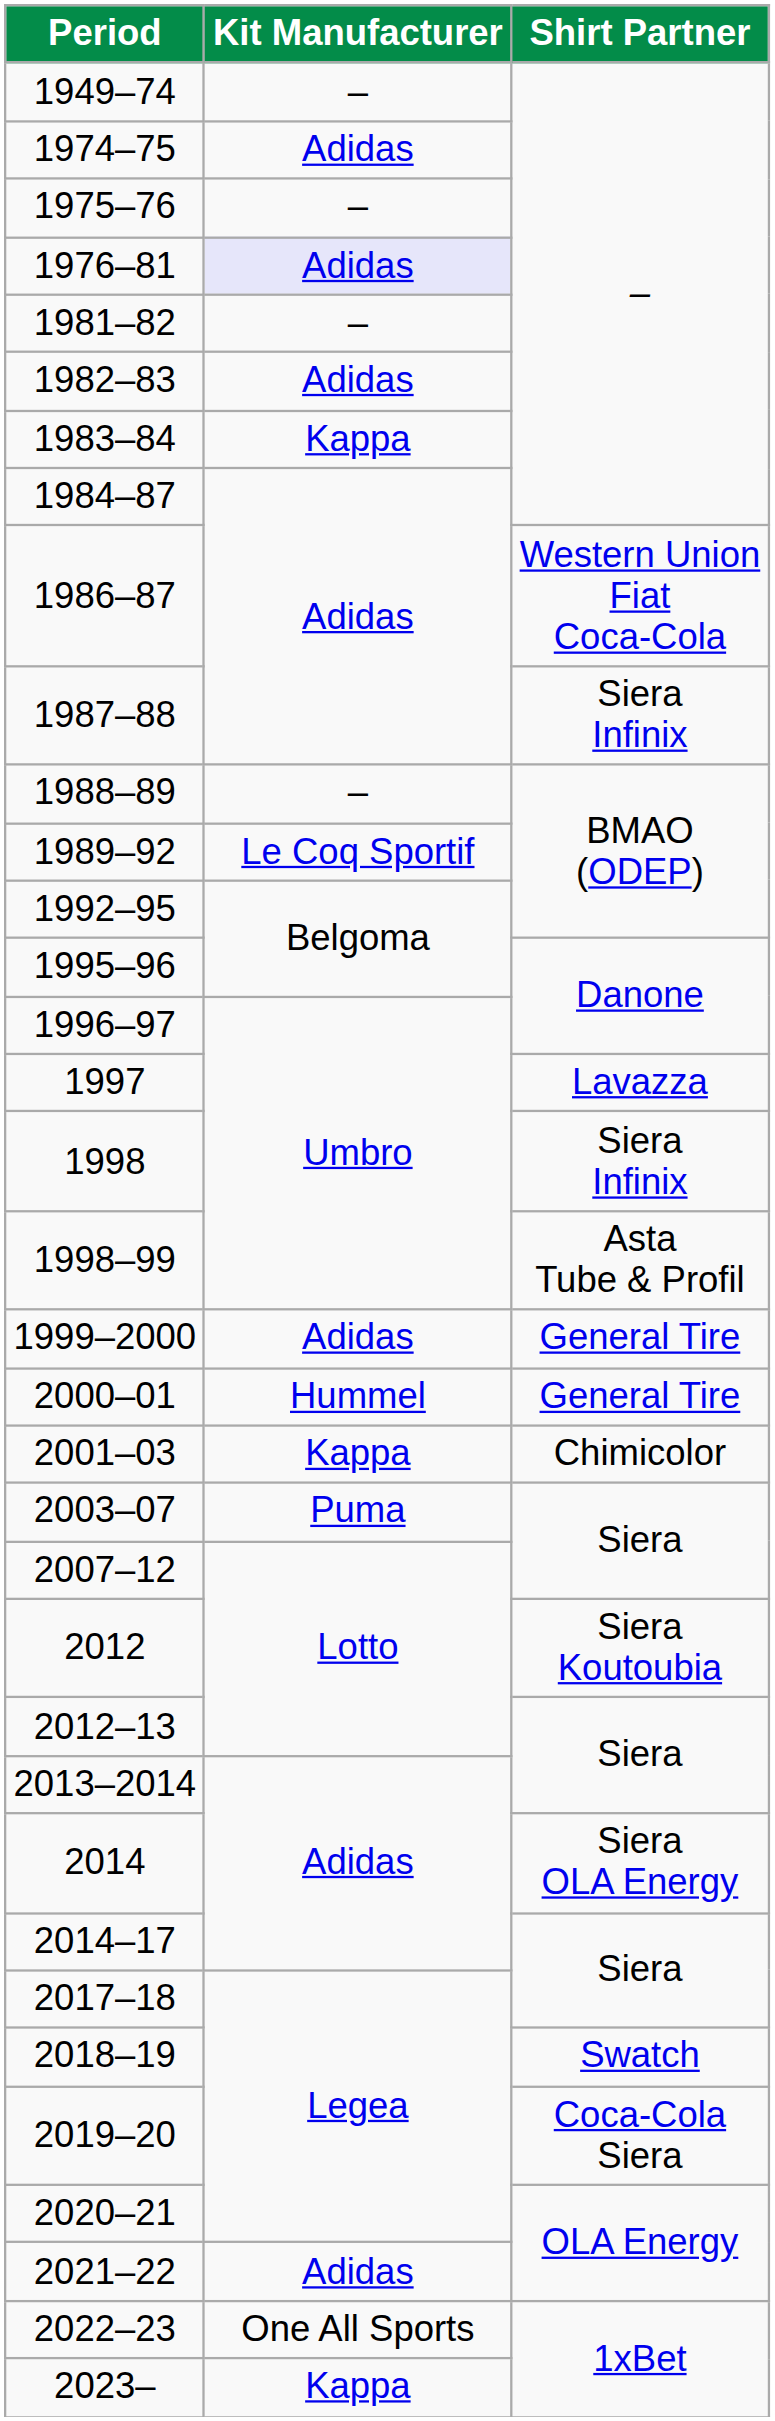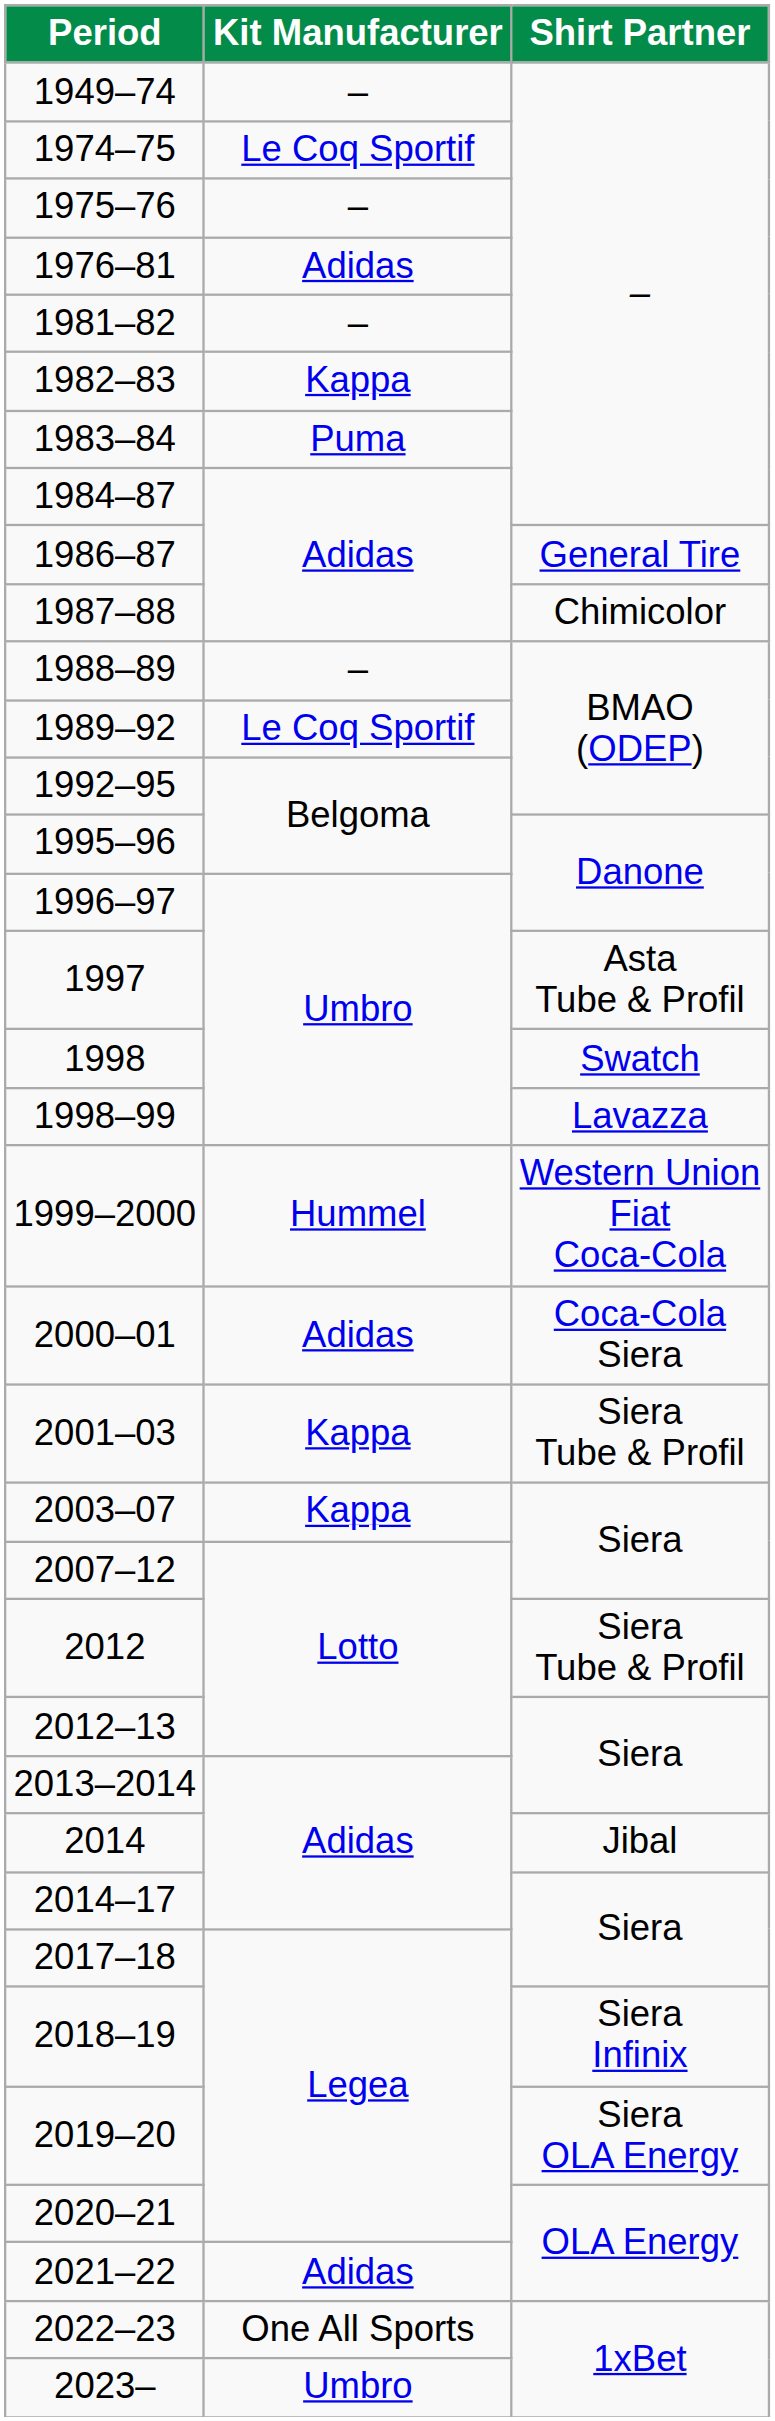1974–75 | Kit Manufacturer: Adidas -> Le Coq Sportif
1976–81 | Kit Manufacturer: lavender background -> no background
1982–83 | Kit Manufacturer: Adidas -> Kappa
1983–84 | Kit Manufacturer: Kappa -> Puma
1986–87 | Shirt Partner: Western Union Fiat Coca-Cola -> General Tire
1987–88 | Shirt Partner: Siera Infinix -> Chimicolor
1997 | Shirt Partner: Lavazza -> Asta Tube & Profil
1998 | Shirt Partner: Siera Infinix -> Swatch
1998–99 | Shirt Partner: Asta Tube & Profil -> Lavazza
1999–2000 | Kit Manufacturer: Adidas -> Hummel
1999–2000 | Shirt Partner: General Tire -> Western Union Fiat Coca-Cola
2000–01 | Kit Manufacturer: Hummel -> Adidas
2000–01 | Shirt Partner: General Tire -> Coca-Cola Siera
2001–03 | Shirt Partner: Chimicolor -> Siera Tube & Profil
2003–07 | Kit Manufacturer: Puma -> Kappa
2012 | Shirt Partner: Siera Koutoubia -> Siera Tube & Profil
2014 | Shirt Partner: Siera OLA Energy -> Jibal
2018–19 | Shirt Partner: Swatch -> Siera Infinix
2019–20 | Shirt Partner: Coca-Cola Siera -> Siera OLA Energy
2023– | Kit Manufacturer: Kappa -> Umbro
